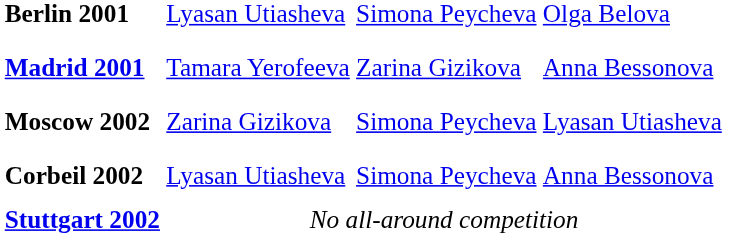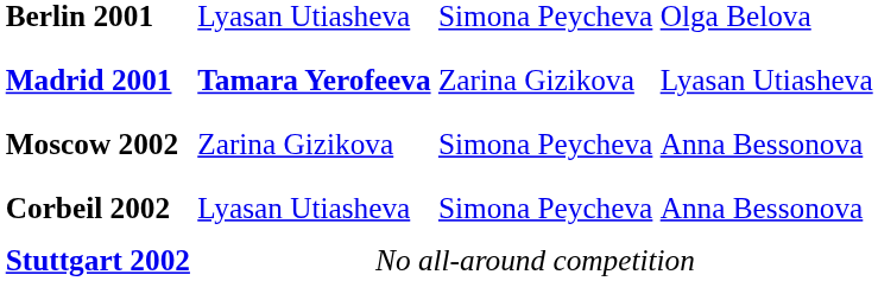Madrid 2001 | column 2: normal -> bold
Madrid 2001 | column 4: Anna Bessonova -> Lyasan Utiasheva
Moscow 2002 | column 4: Lyasan Utiasheva -> Anna Bessonova
